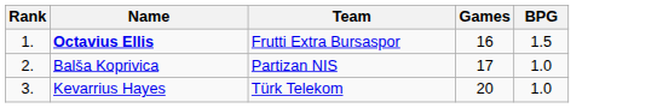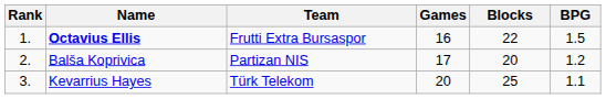+ column: Blocks | 22 | 20 | 25
Balša Koprivica | BPG: 1.0 -> 1.2
Kevarrius Hayes | BPG: 1.0 -> 1.1
